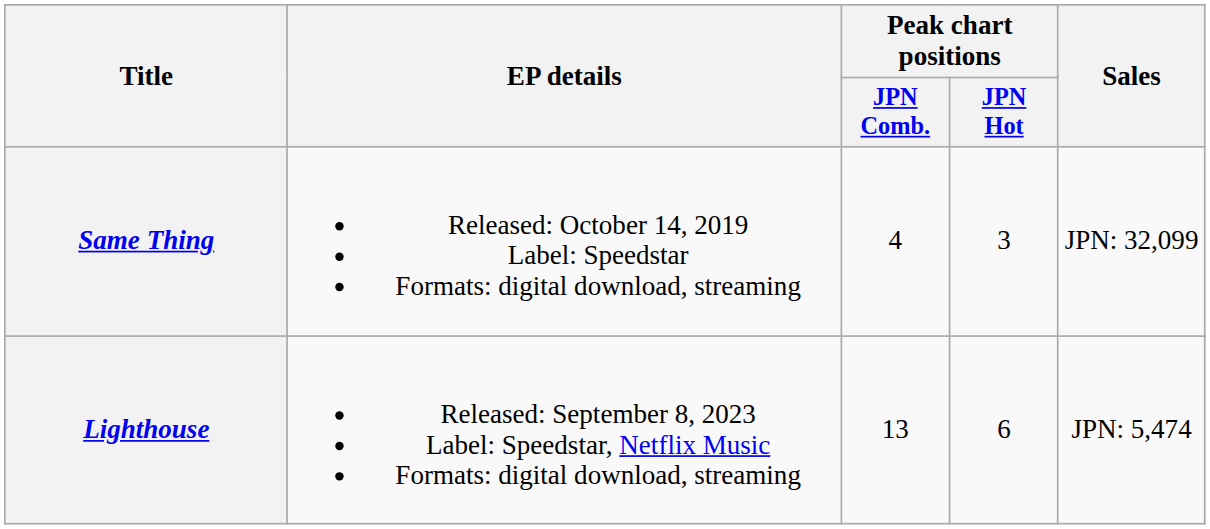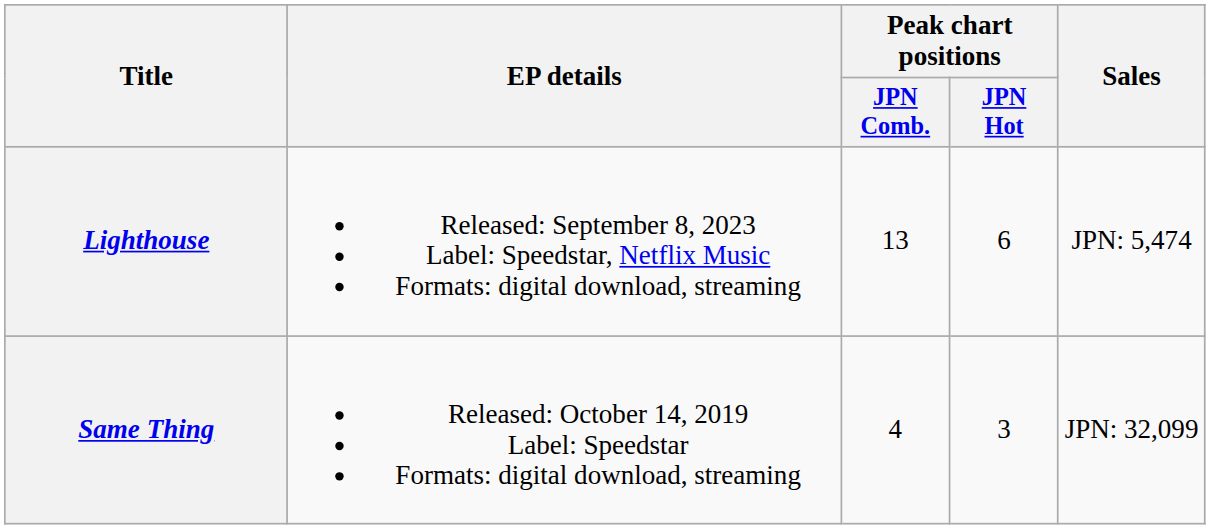rows swapped: Same Thing <-> Lighthouse
